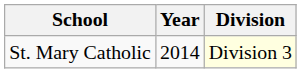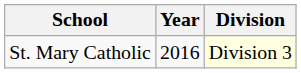St. Mary Catholic | Year: 2014 -> 2016
